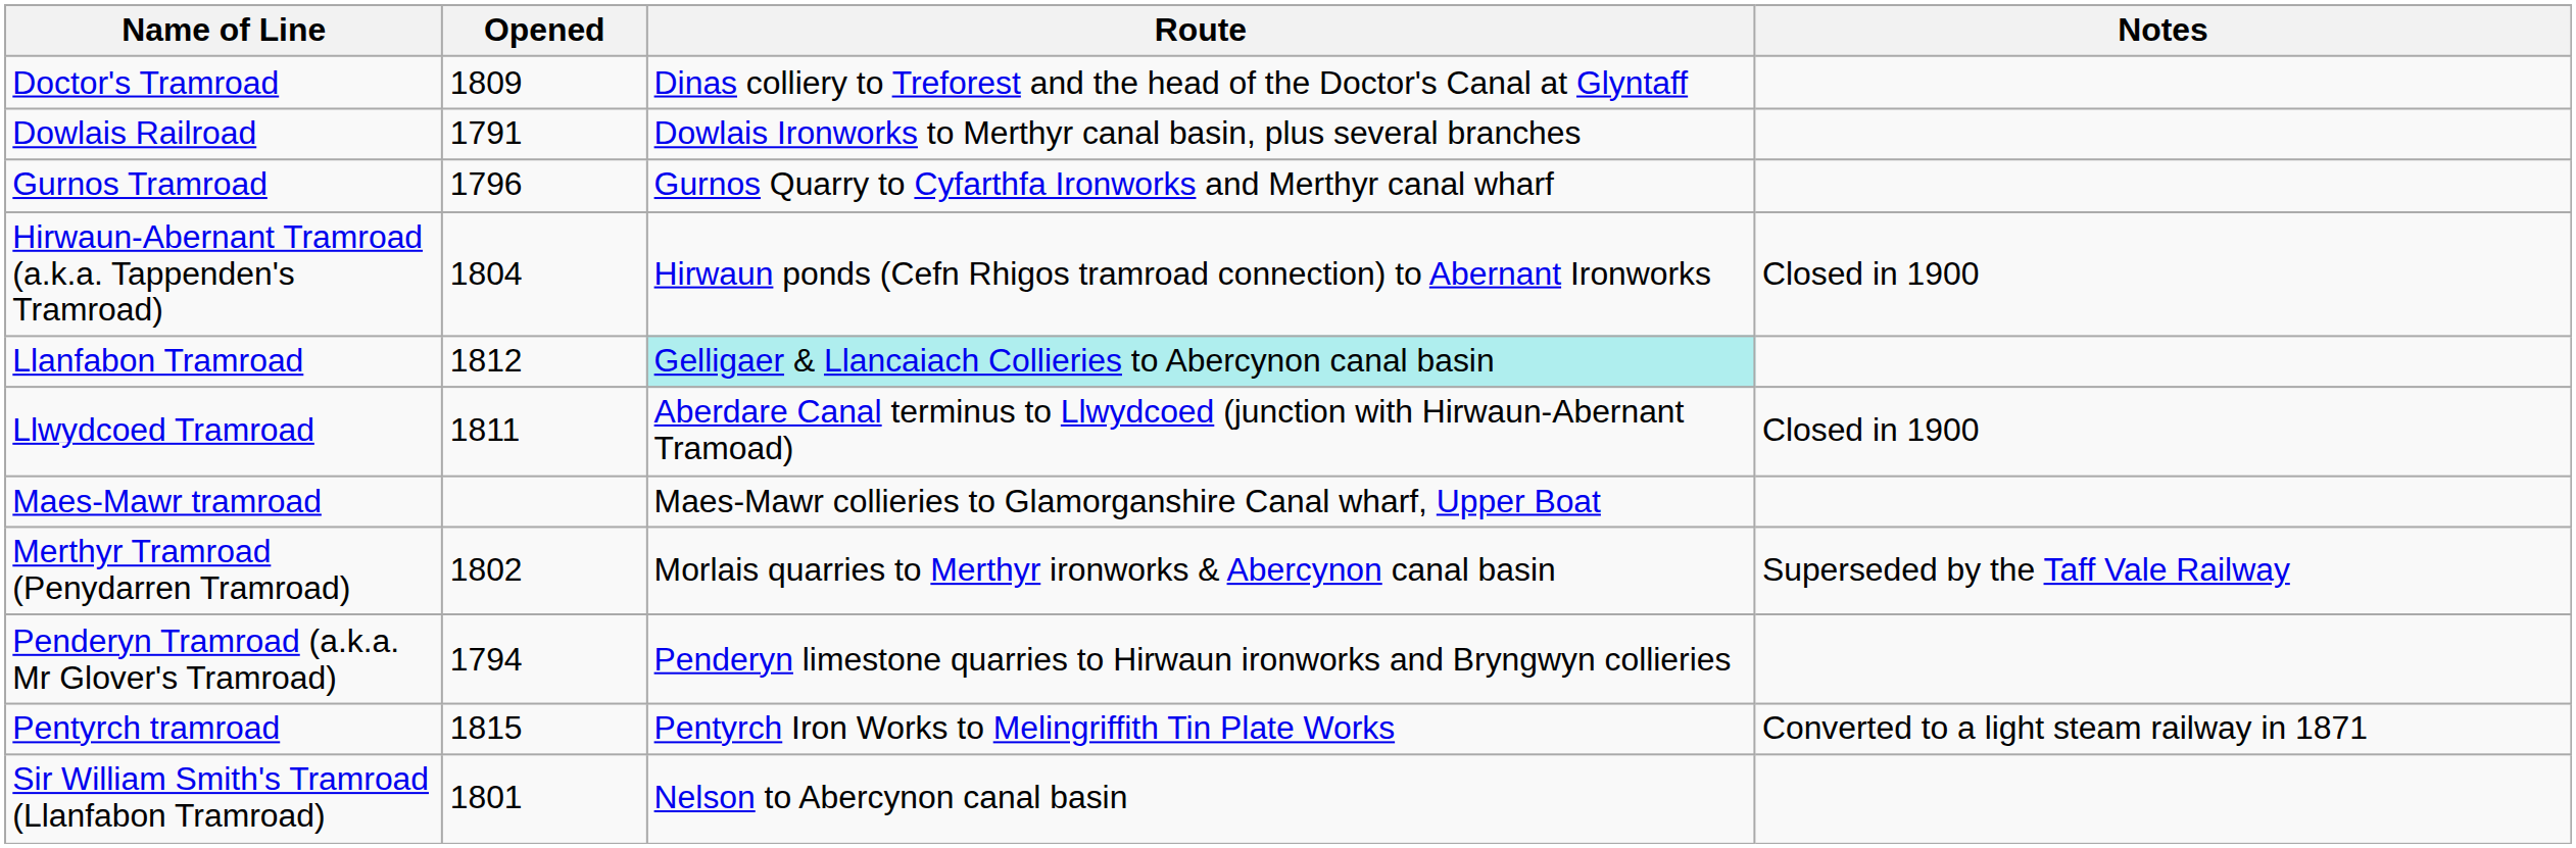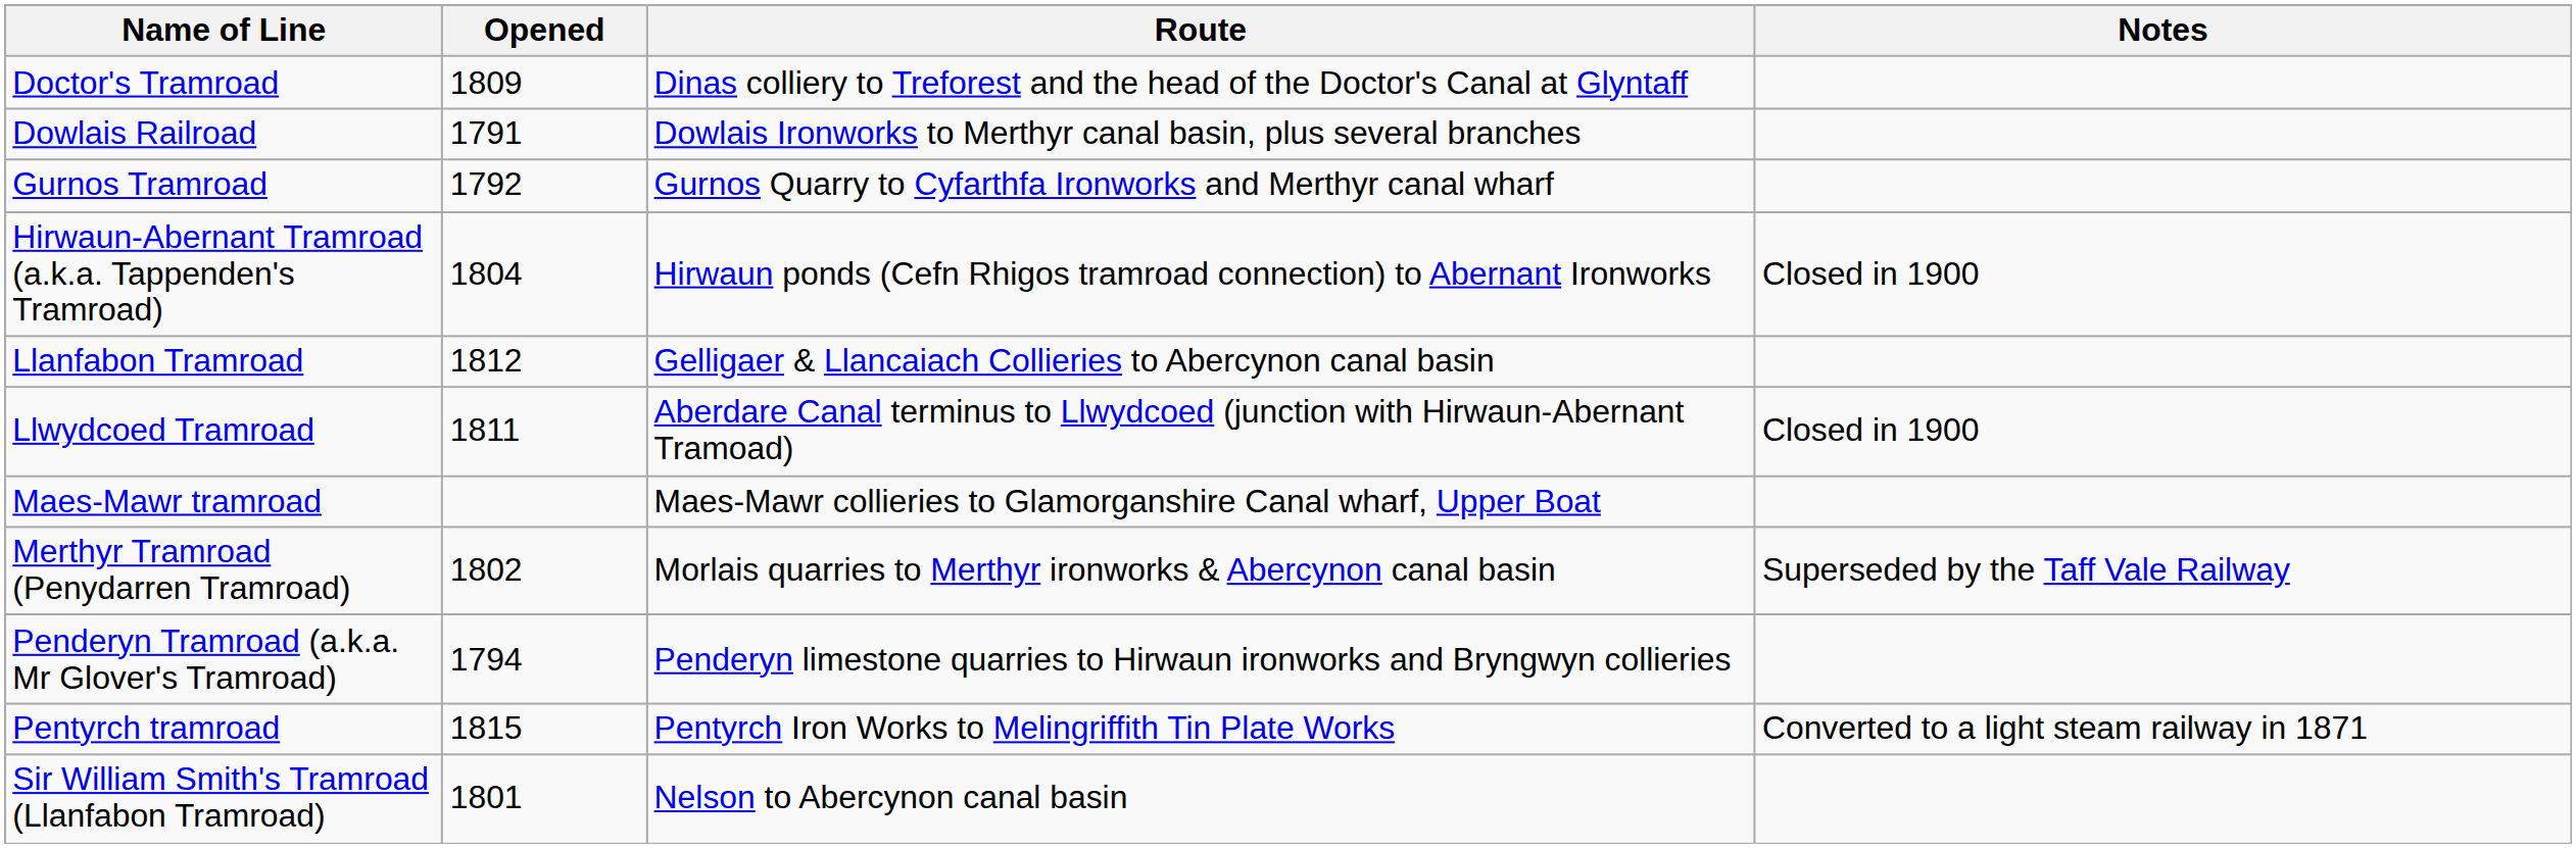Gurnos Tramroad | Opened: 1796 -> 1792
Llanfabon Tramroad | Route: paleturquoise background -> no background
